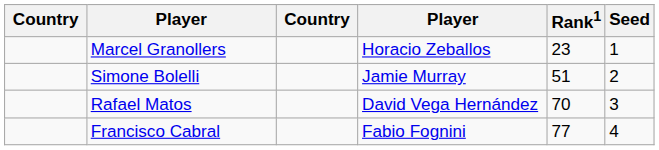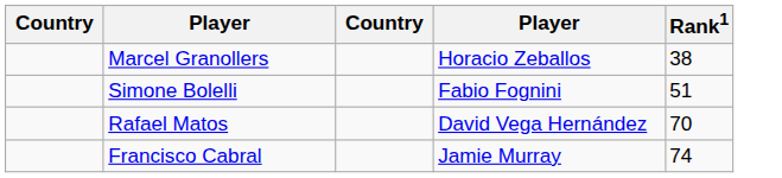- column: Seed | 1 | 2 | 3 | 4
Marcel Granollers | Rank1: 23 -> 38
Simone Bolelli | column 4: Jamie Murray -> Fabio Fognini
Francisco Cabral | column 4: Fabio Fognini -> Jamie Murray
Francisco Cabral | Rank1: 77 -> 74
